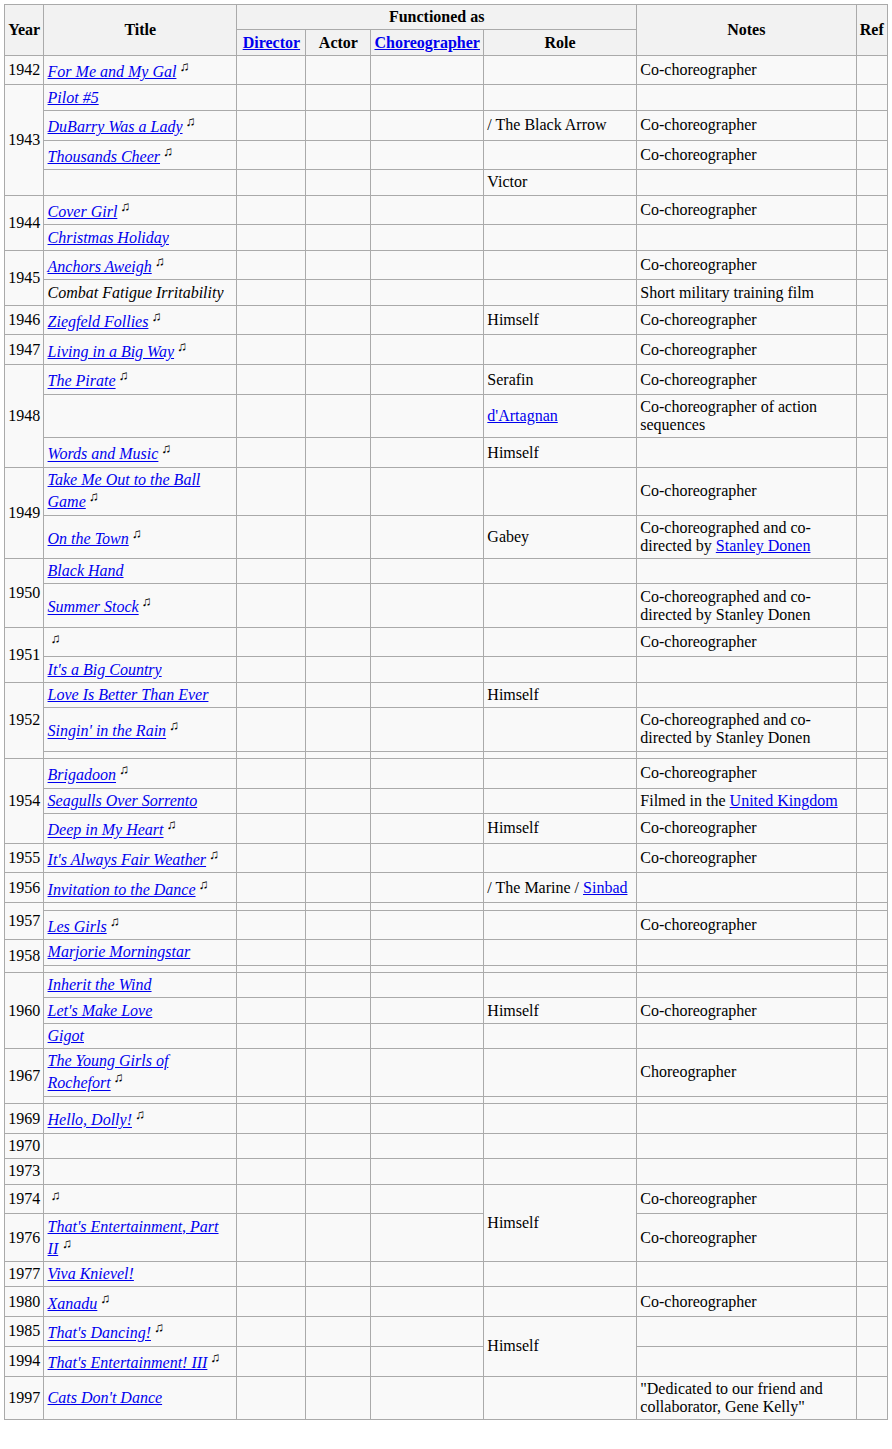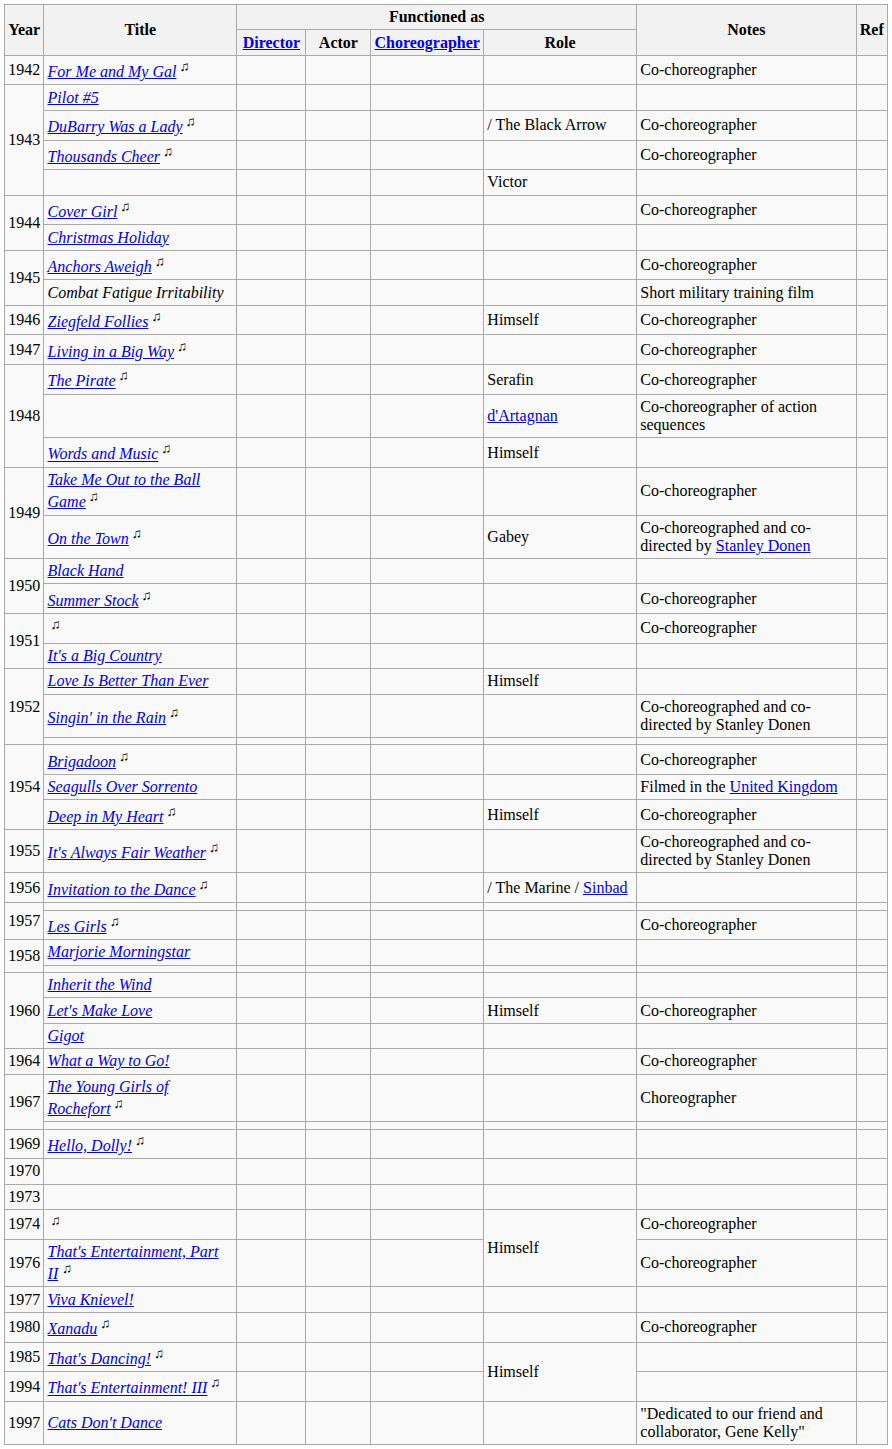Summer Stock ♫ | Notes: Co-choreographed and co-directed by Stanley Donen -> Co-choreographer
It's Always Fair Weather ♫ | Notes: Co-choreographer -> Co-choreographed and co-directed by Stanley Donen
+ row: 1964 | What a Way to Go! | Co-choreographer
